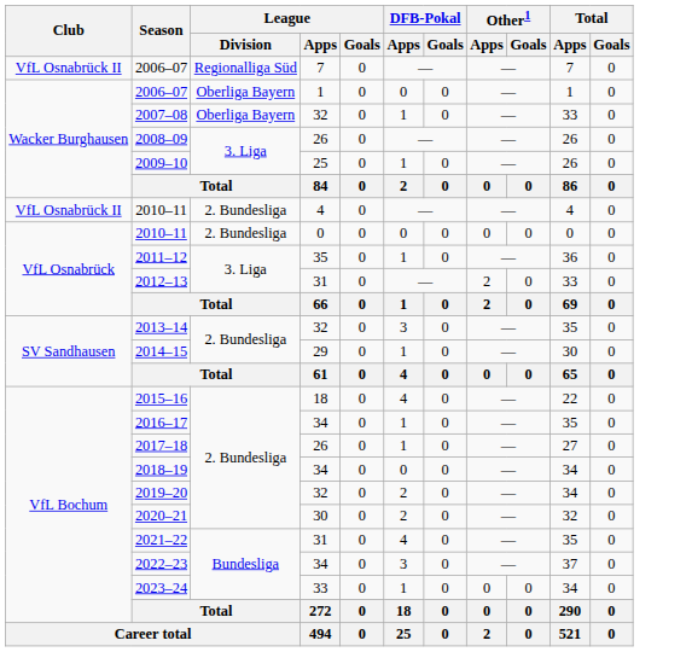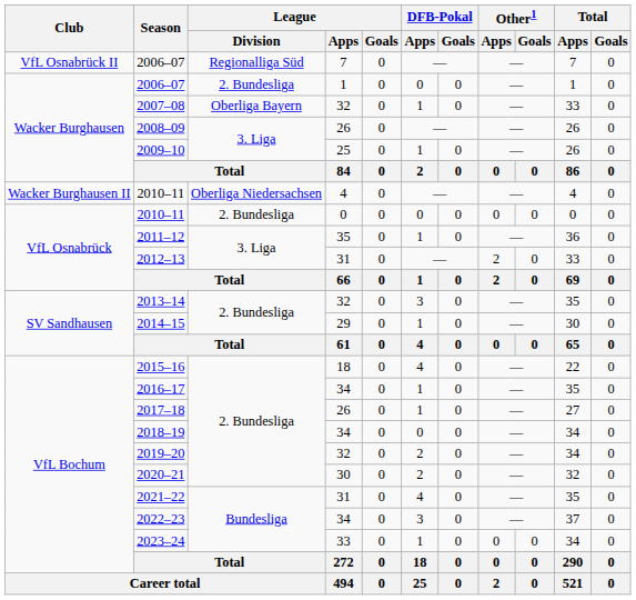2006–07 / 1 | League / Division: Oberliga Bayern -> 2. Bundesliga
2010–11 / 4 | Club: VfL Osnabrück II -> Wacker Burghausen II
2010–11 / 4 | League / Division: 2. Bundesliga -> Oberliga Niedersachsen
